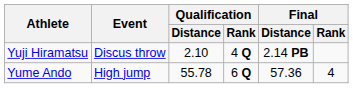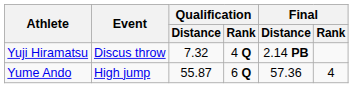Yuji Hiramatsu | Qualification / Distance: 2.10 -> 7.32
Yume Ando | Qualification / Distance: 55.78 -> 55.87
